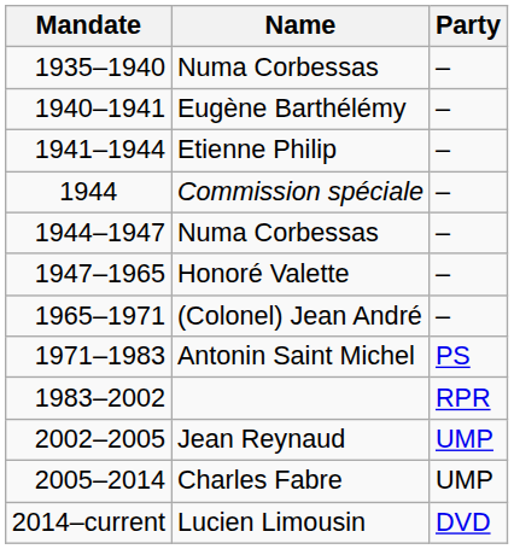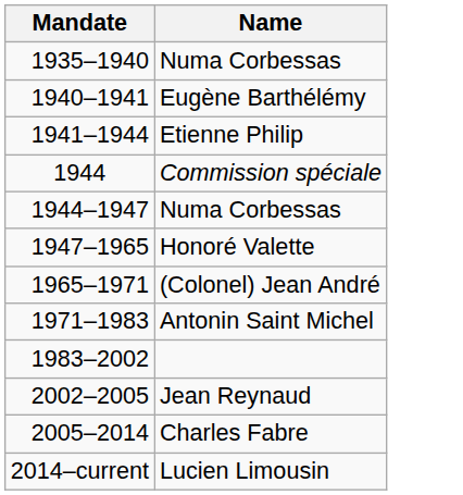- column: Party | – | – | – | – | – | – | – | PS | RPR | UMP | UMP | DVD
